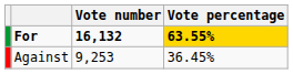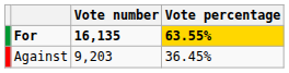For | Vote number: 16,132 -> 16,135
Against | Vote number: 9,253 -> 9,203
